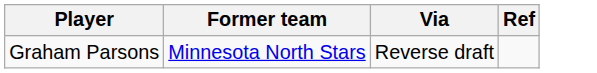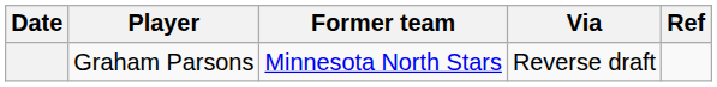+ column: Date
